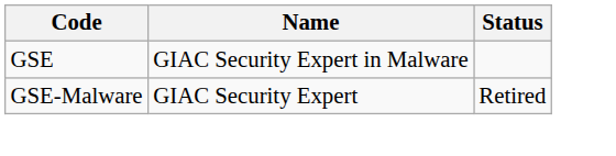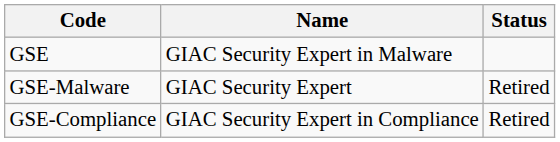+ row: GSE-Compliance | GIAC Security Expert in Compliance | Retired
